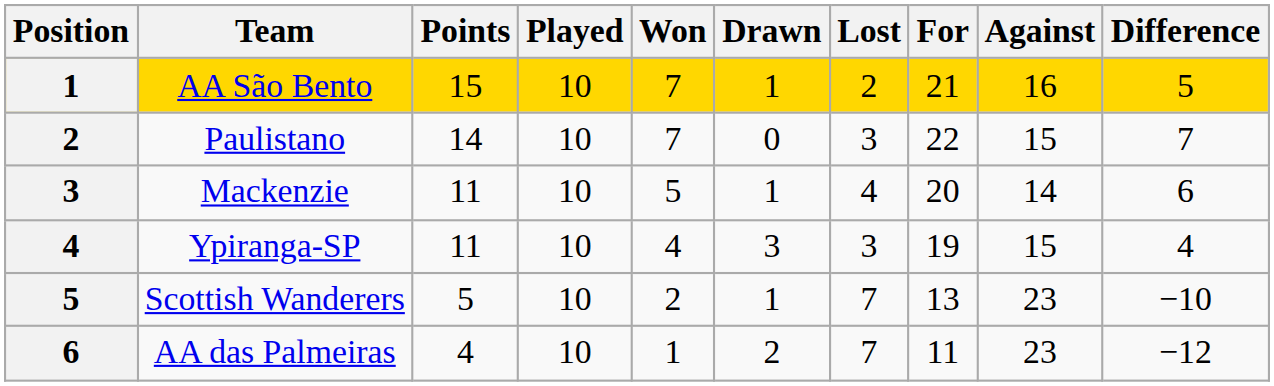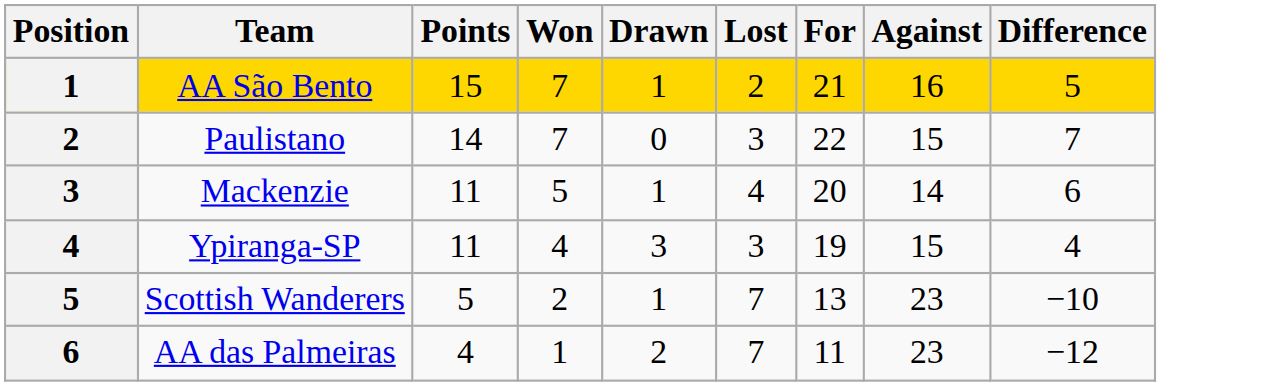- column: Played | 10 | 10 | 10 | 10 | 10 | 10
